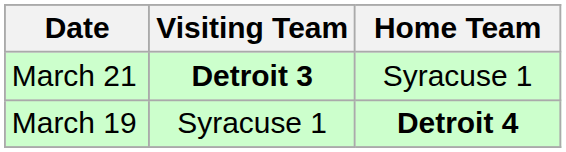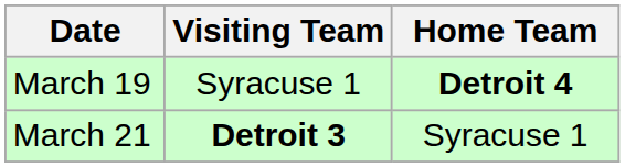rows swapped: March 19 <-> March 21
